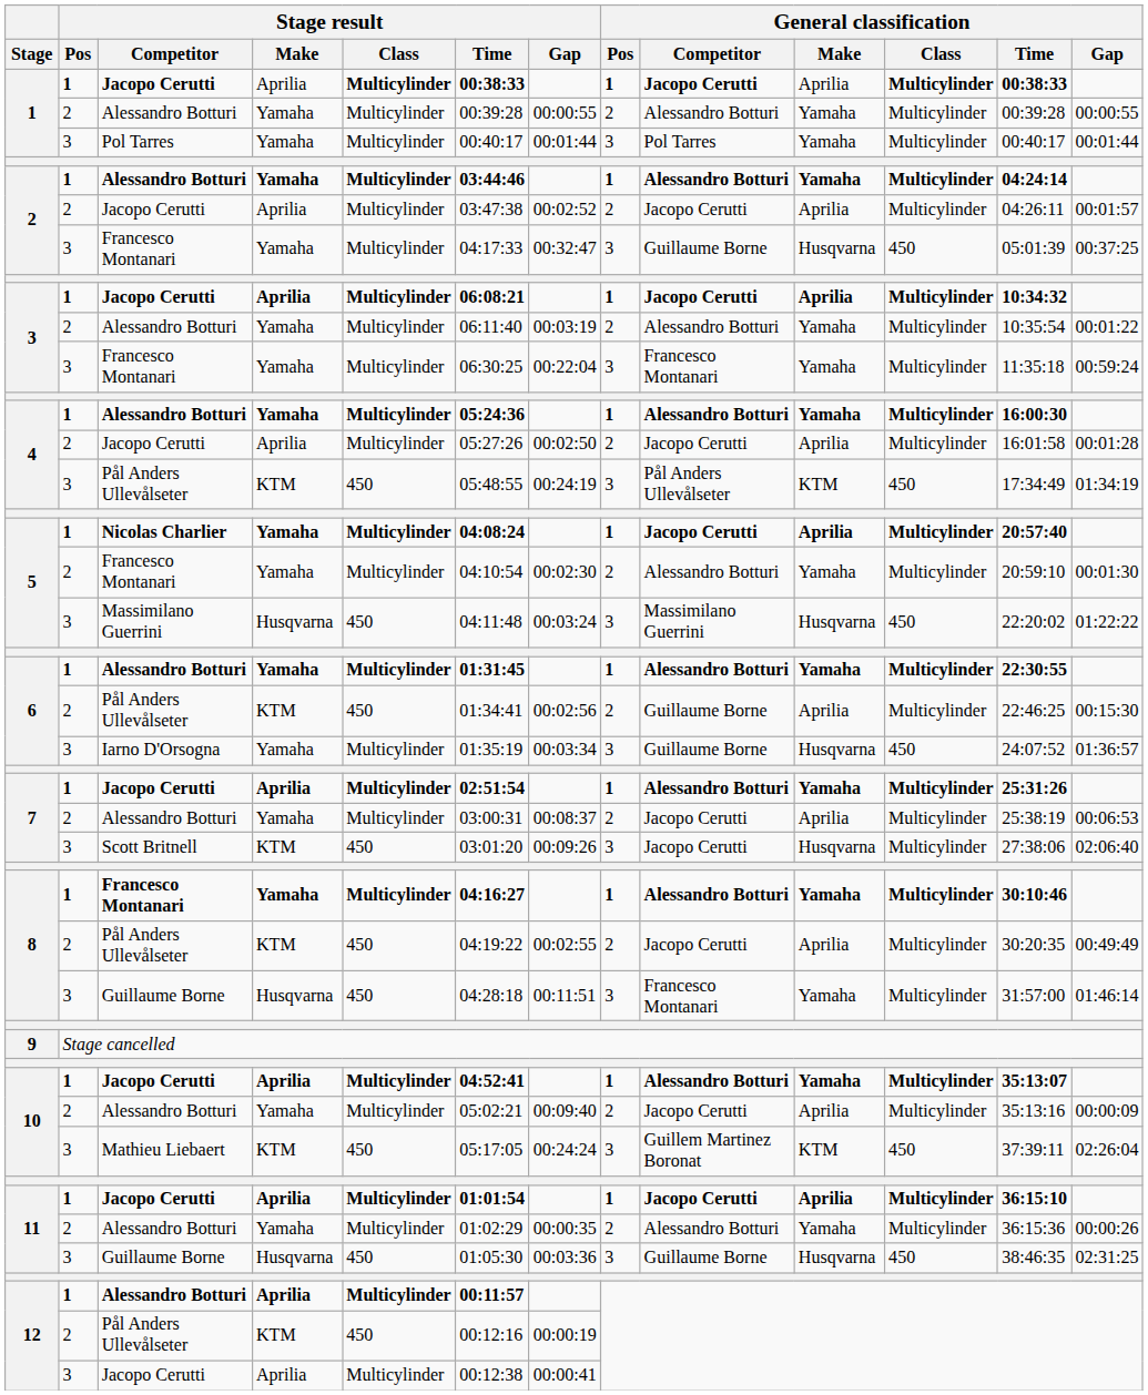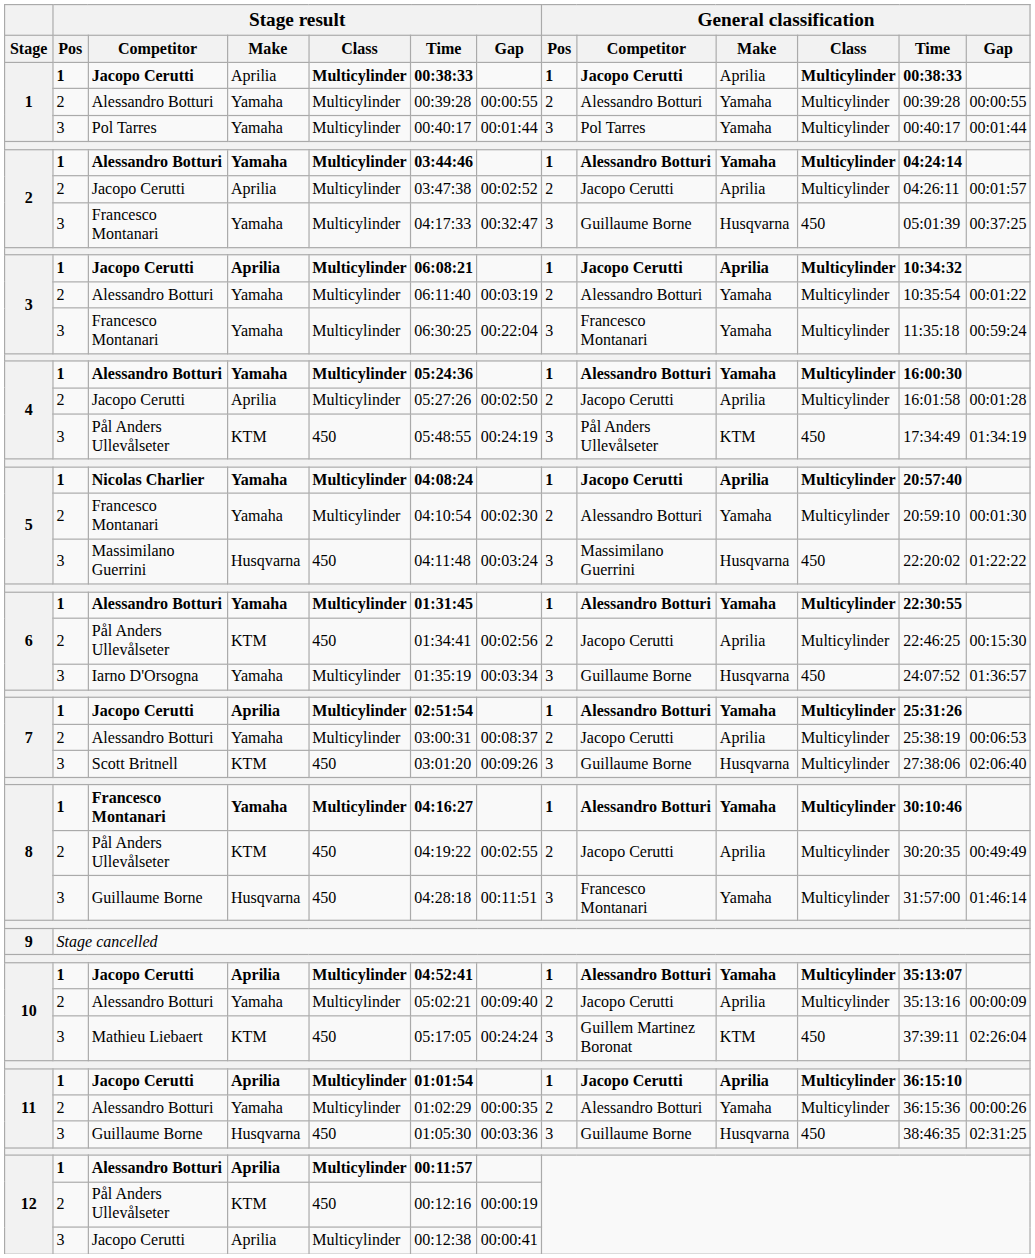6 / Pål Anders Ullevålseter | General classification / Competitor: Guillaume Borne -> Jacopo Cerutti
7 / Scott Britnell | General classification / Competitor: Jacopo Cerutti -> Guillaume Borne
